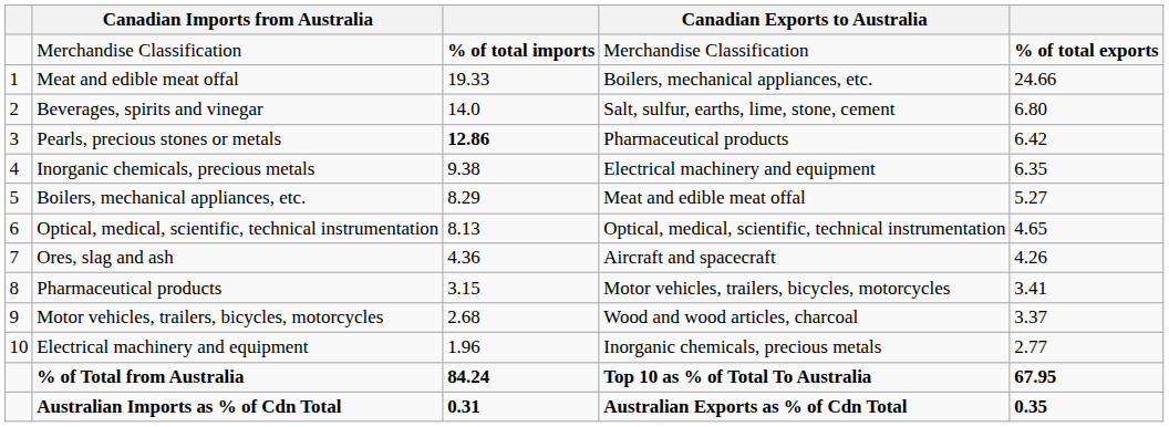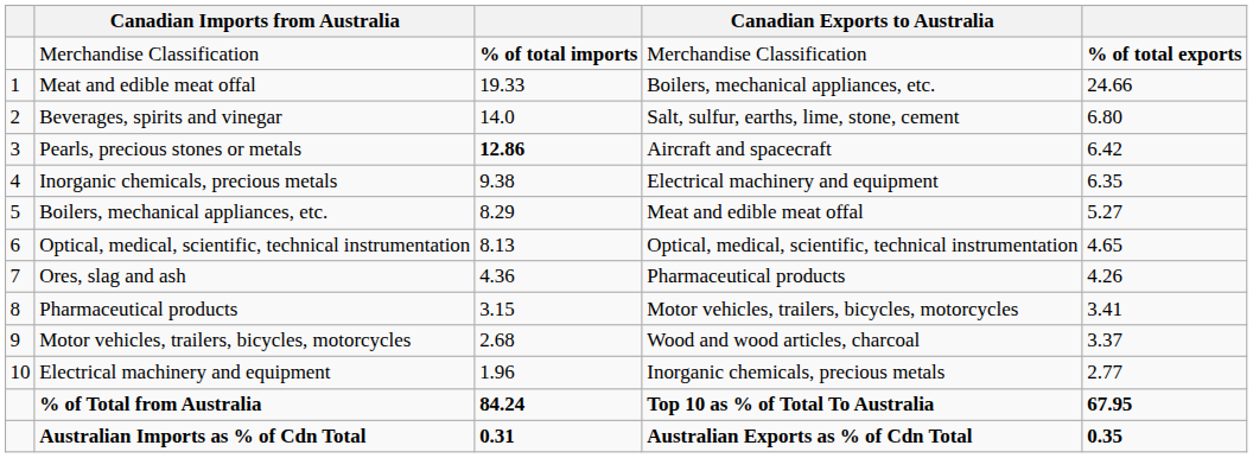Pearls, precious stones or metals | Canadian Exports to Australia: Pharmaceutical products -> Aircraft and spacecraft
Ores, slag and ash | Canadian Exports to Australia: Aircraft and spacecraft -> Pharmaceutical products
